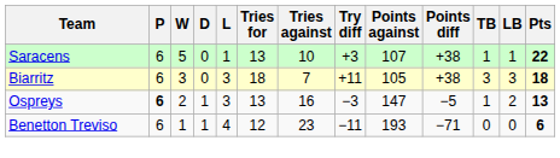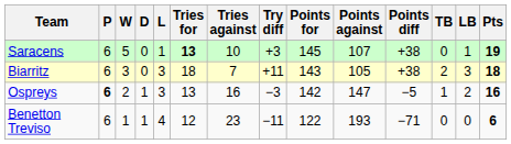+ column: Points for | 145 | 143 | 142 | 122
Saracens | Tries for: normal -> bold
Saracens | TB: 1 -> 0
Saracens | Pts: 22 -> 19
Biarritz | TB: 3 -> 2
Ospreys | Pts: 13 -> 16
